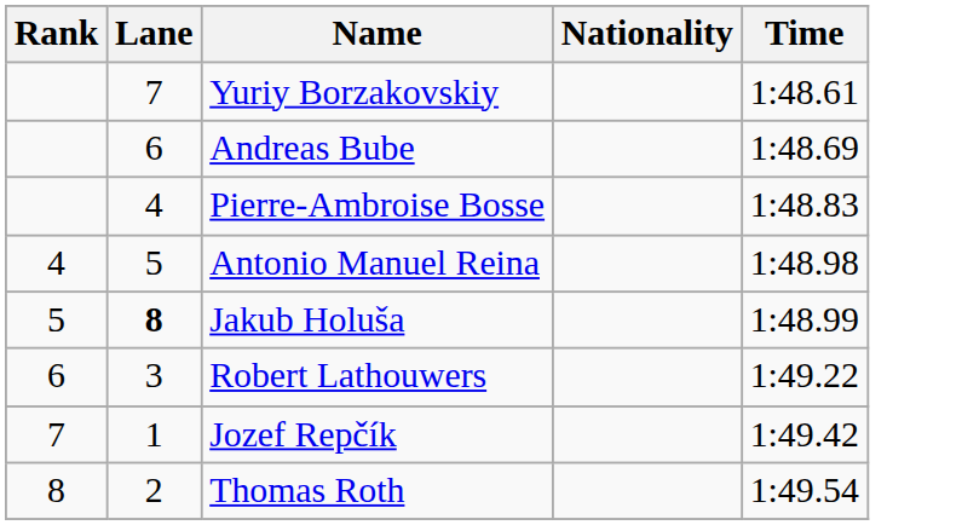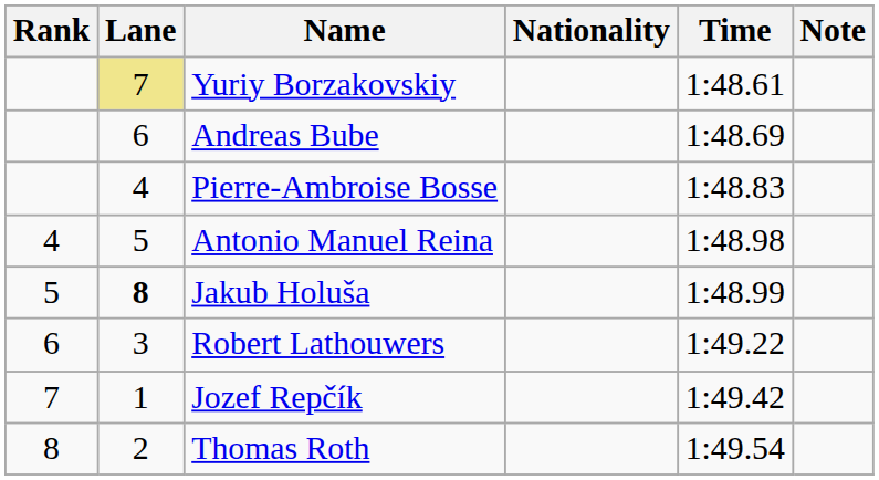+ column: Note
Yuriy Borzakovskiy | Lane: no background -> khaki background
